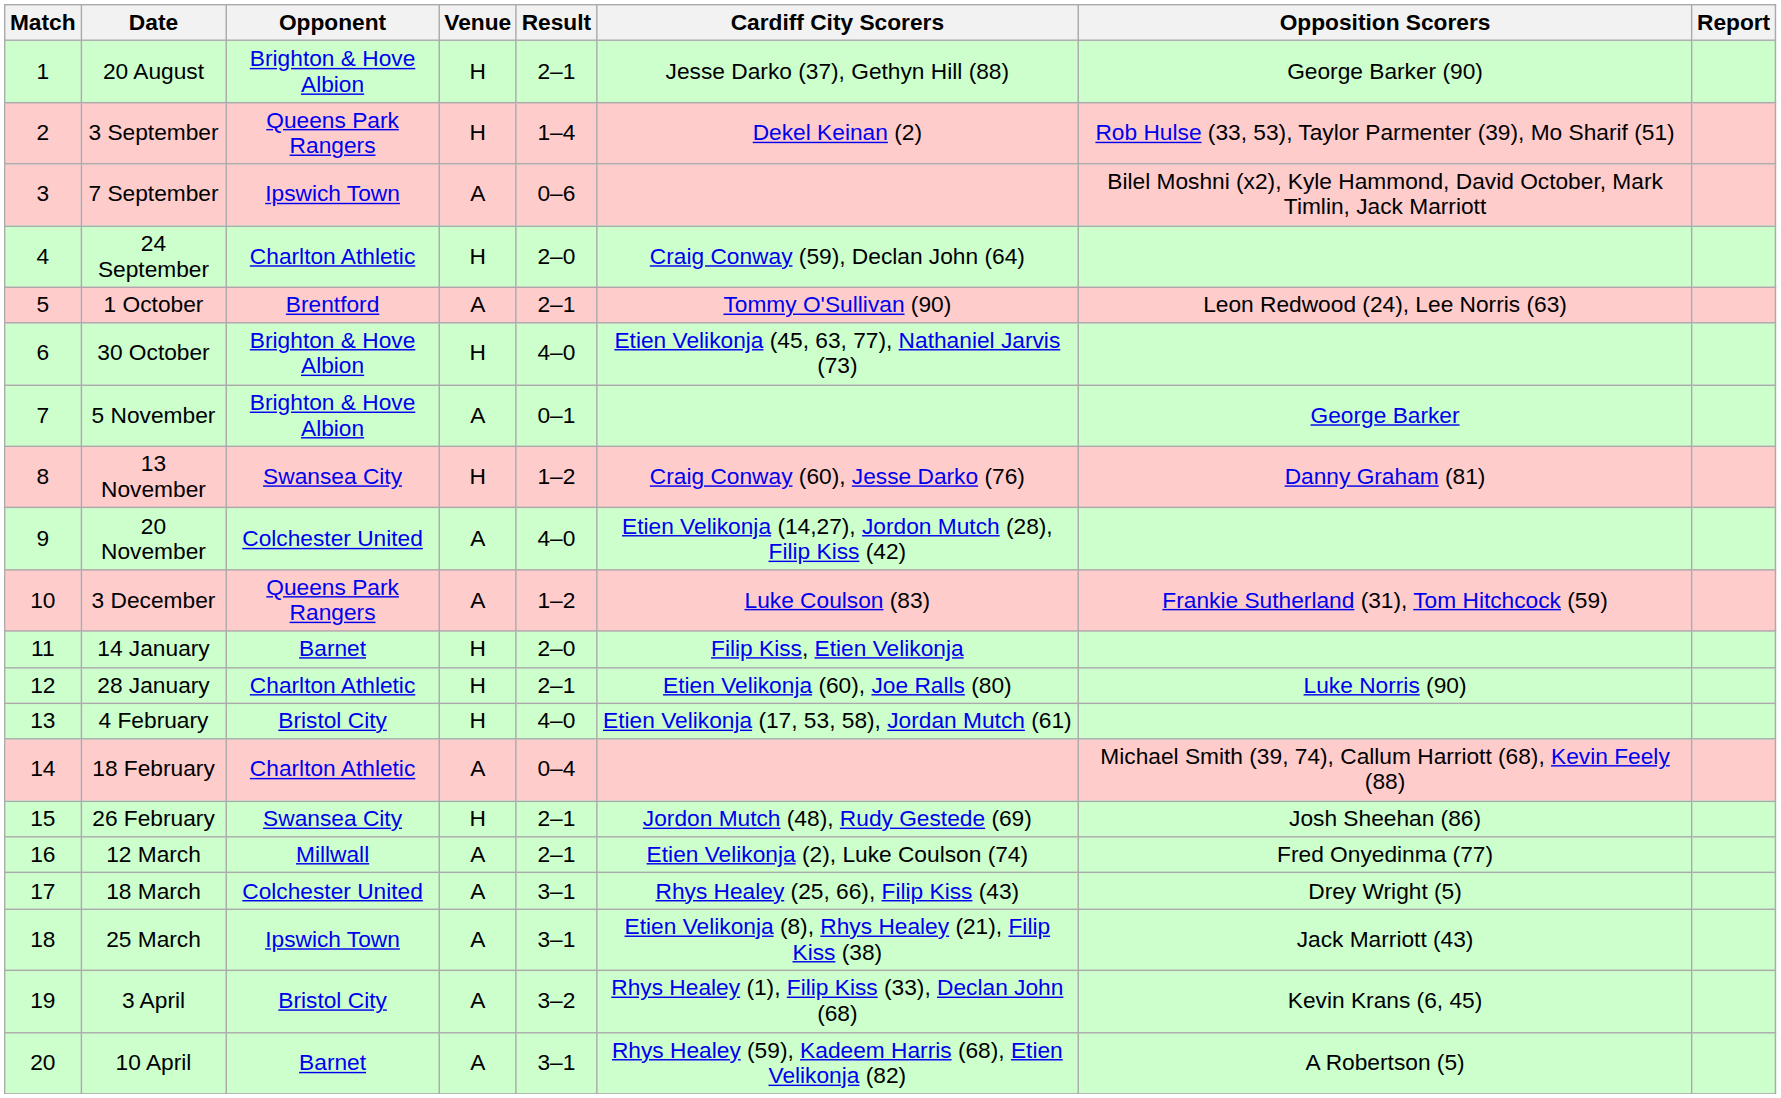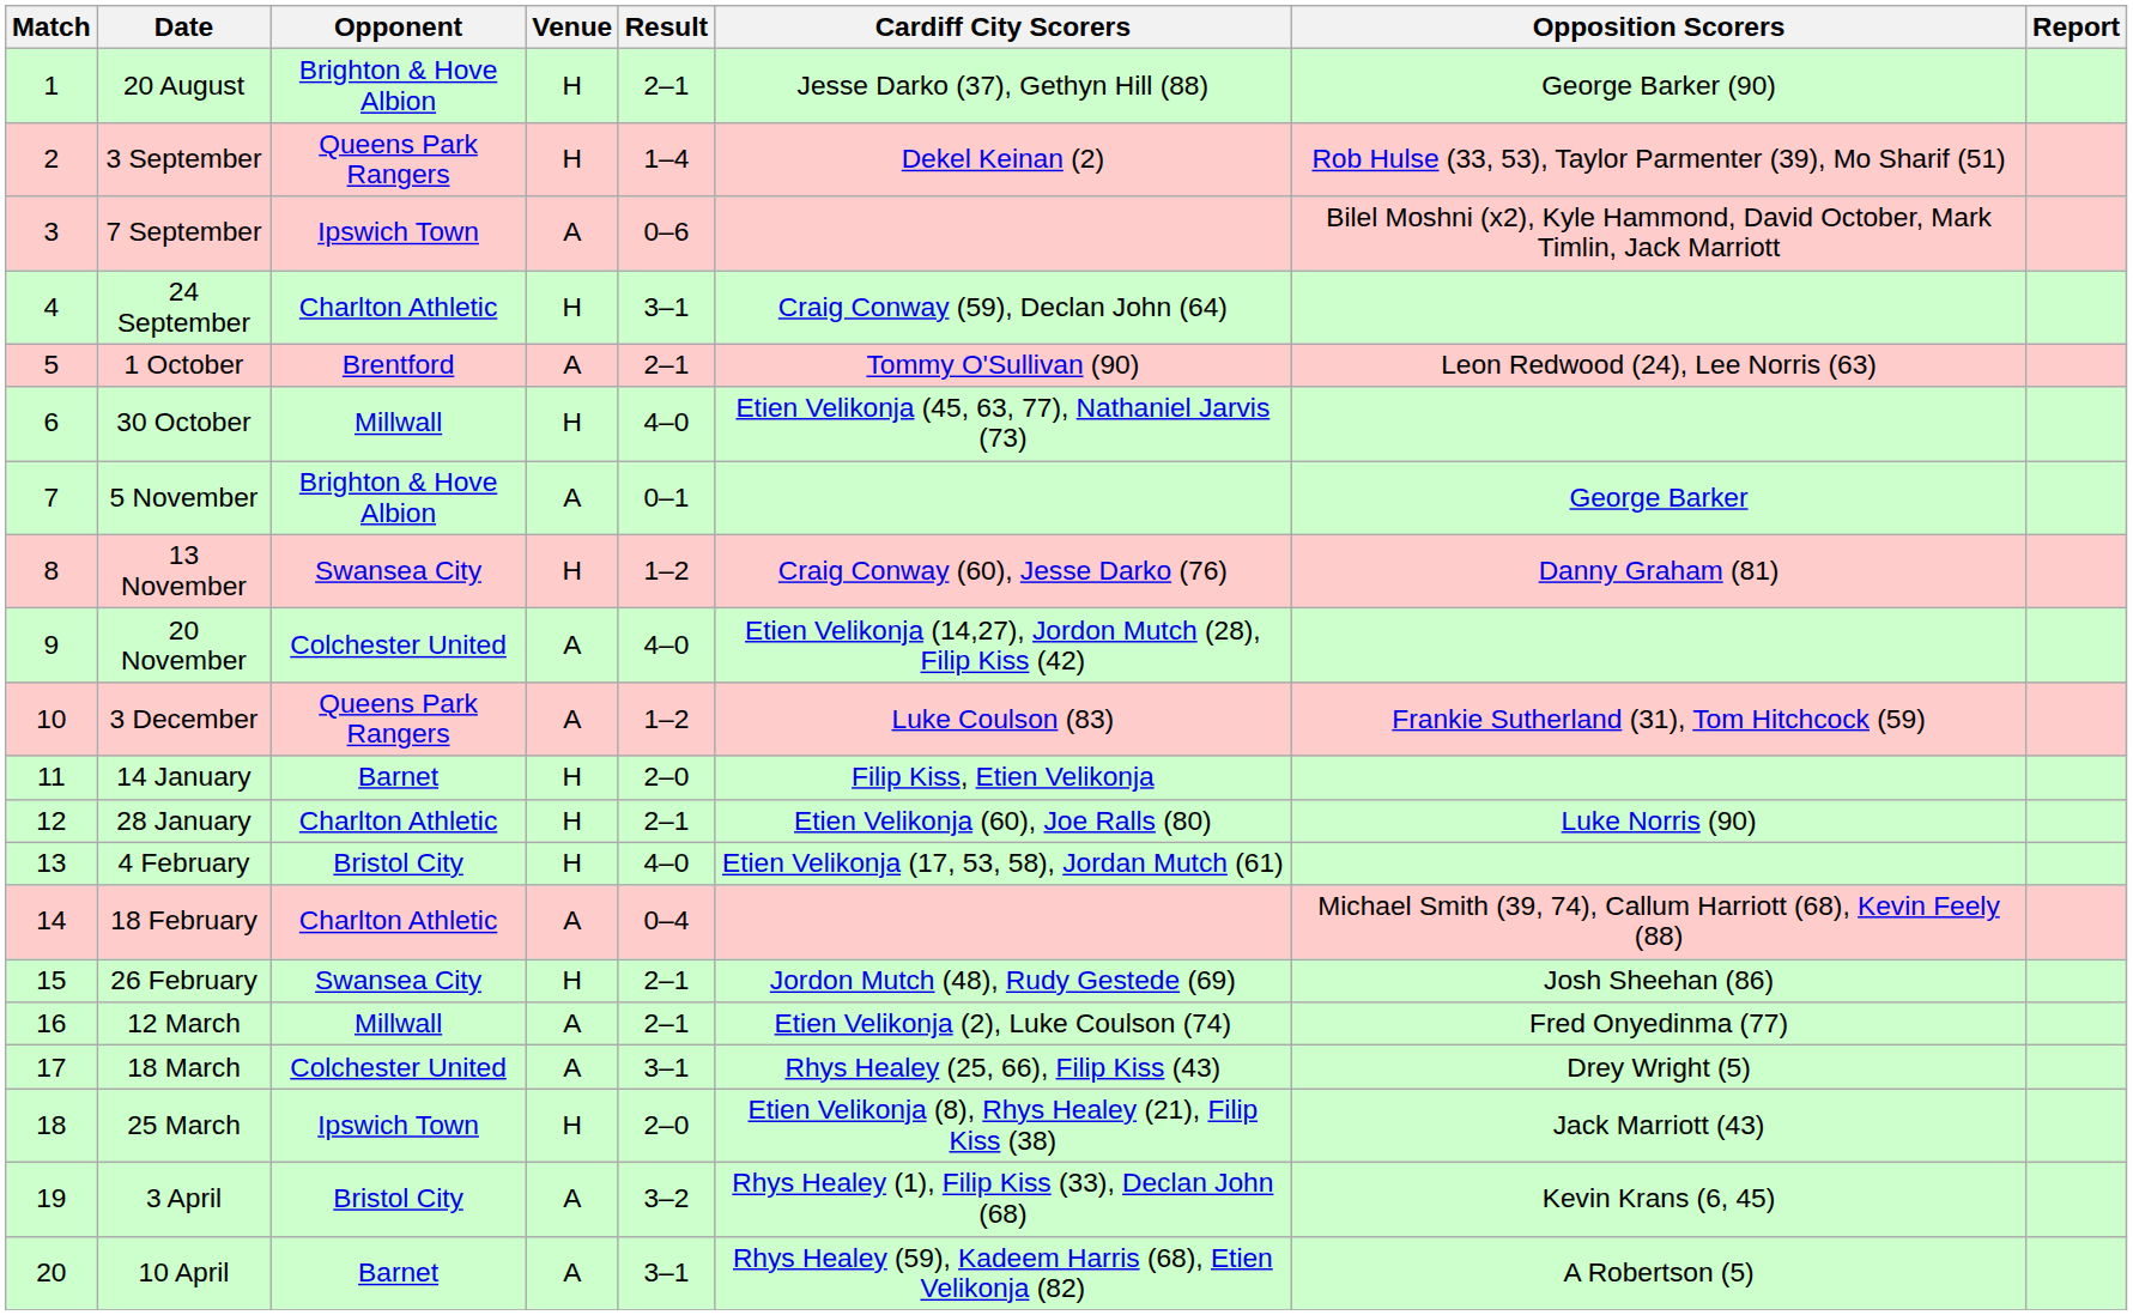24 September | Result: 2–0 -> 3–1
30 October | Opponent: Brighton & Hove Albion -> Millwall
25 March | Venue: A -> H
25 March | Result: 3–1 -> 2–0
